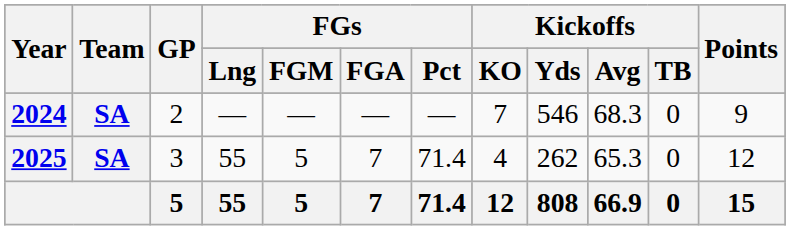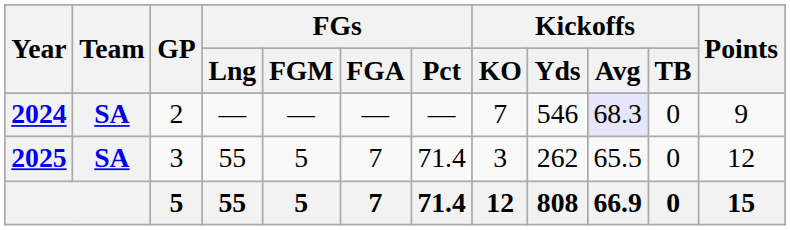2024 | Kickoffs / Avg: no background -> lavender background
2025 | Kickoffs / KO: 4 -> 3
2025 | Kickoffs / Avg: 65.3 -> 65.5
